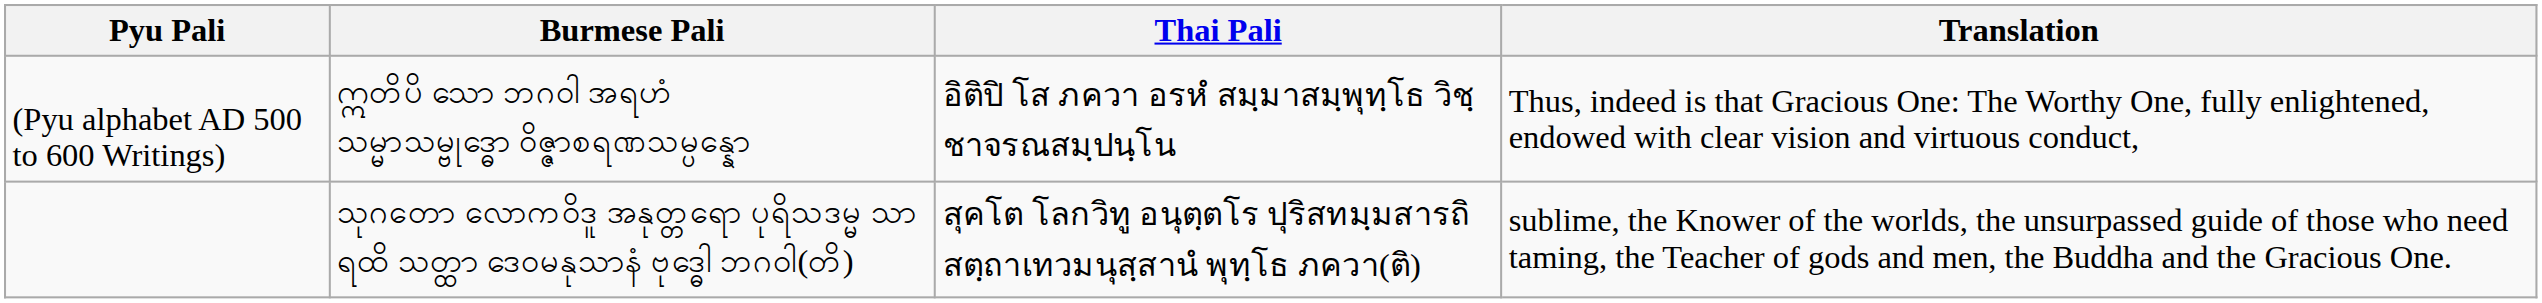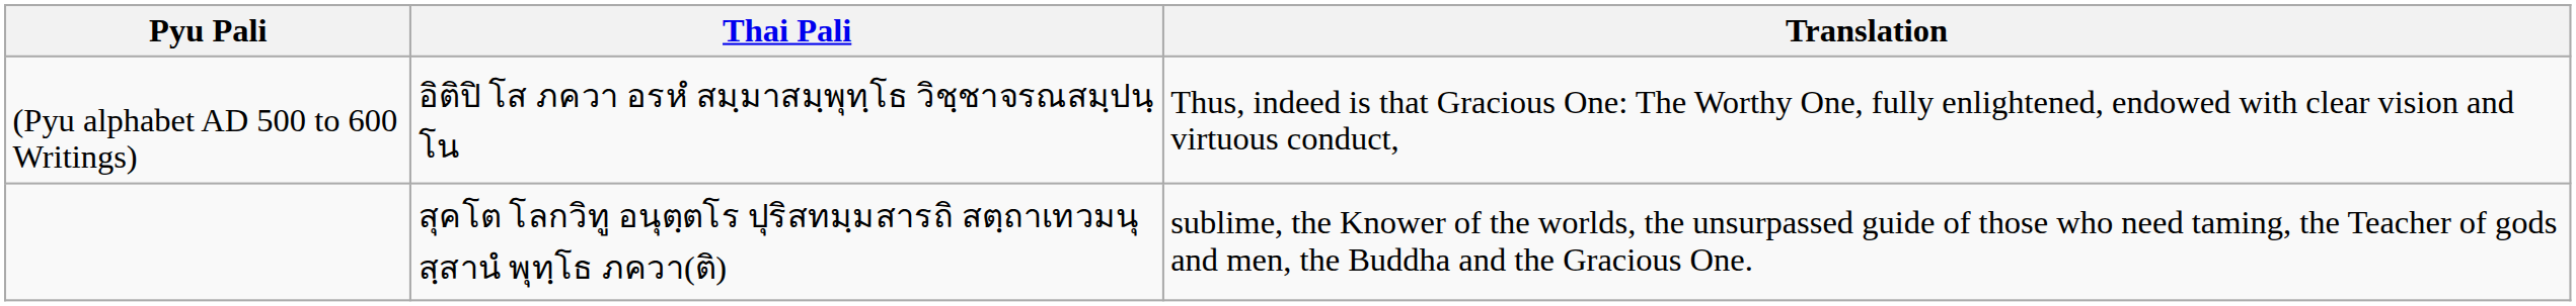- column: Burmese Pali | ဣတိပိ သော ဘဂဝါ အရဟံ သမ္မာသမ္ဗုဒ္ဓော ဝိဇ္ဇာစရဏသမ္ပန္နော | သုဂတော လောကဝိဒူ အနုတ္တရော ပုရိသဒမ္မ သာရထိ သတ္ထာ ဒေဝမနုသာနံ ဗုဒ္ဓေါ ဘဂဝါ(တိ)
